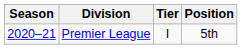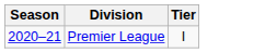- column: Position | 5th
